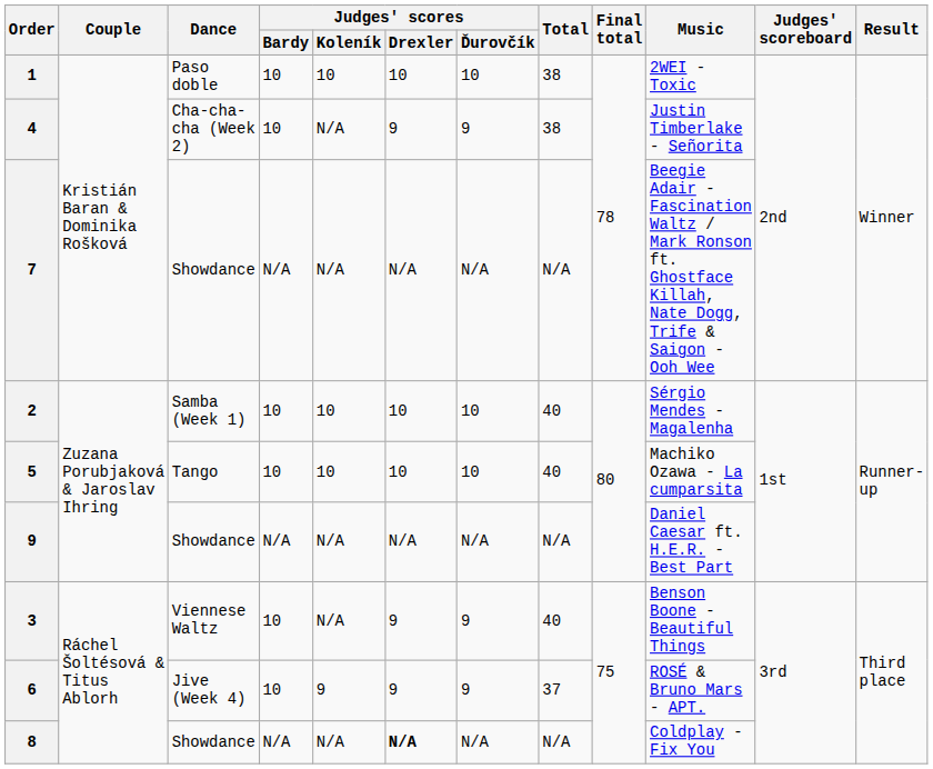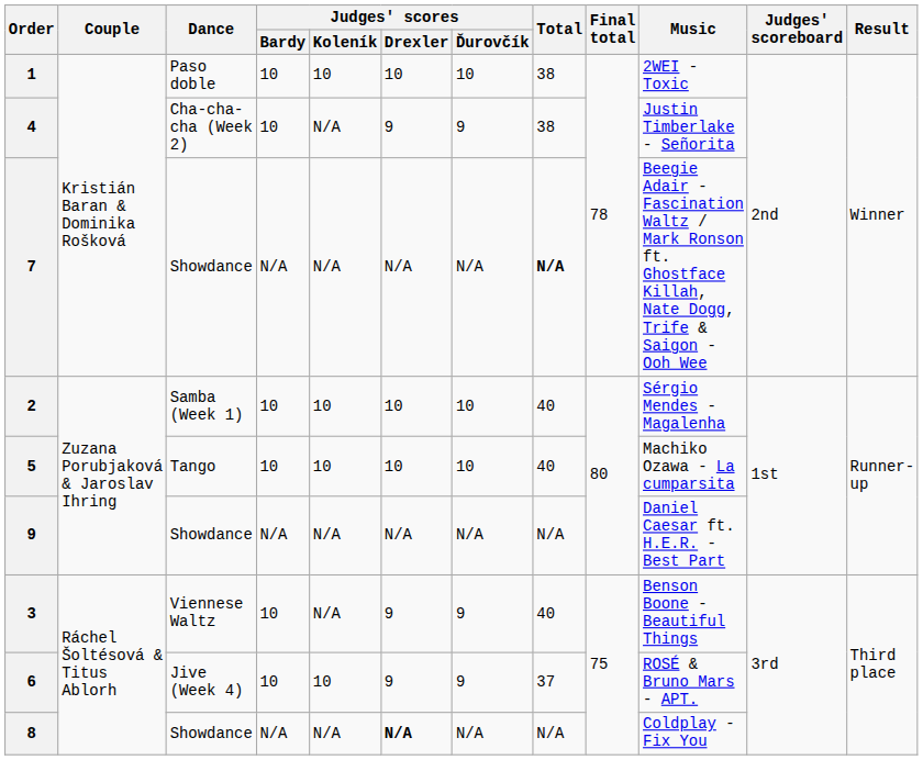7 | Total: normal -> bold
6 | Judges' scores / Koleník: 9 -> 10
